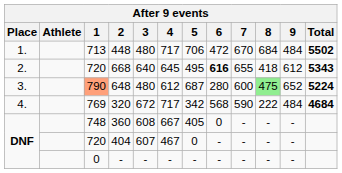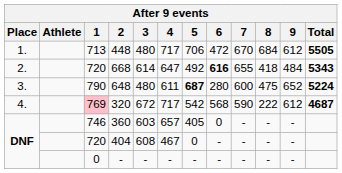448 | 9: 484 -> 612
448 | Total: 5502 -> 5505
668 | 3: 640 -> 614
668 | 4: 645 -> 647
668 | 5: 495 -> 492
668 | 9: 612 -> 484
648 | 1: lightsalmon background -> no background
648 | 4: 612 -> 611
648 | 5: normal -> bold
648 | 8: lightgreen background -> no background
320 | 1: no background -> pink background
320 | 5: 342 -> 542
320 | 9: 484 -> 612
320 | Total: 4684 -> 4687
360 | 1: 748 -> 746
360 | 3: 608 -> 603
360 | 4: 667 -> 657
404 | 3: 607 -> 608
